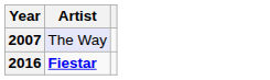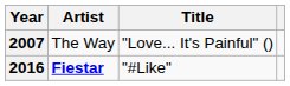+ column: Title | "Love... It's Painful" () | "#Like"
2007 | Artist: lavender background -> no background
